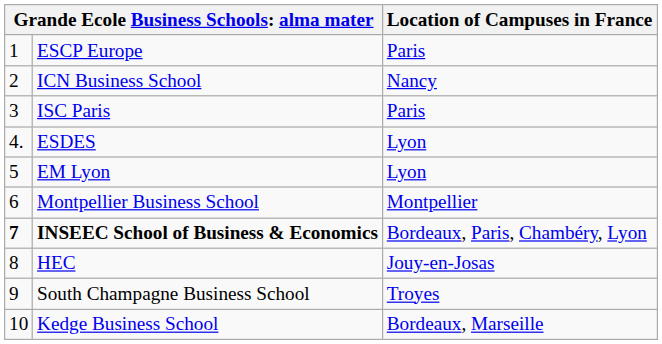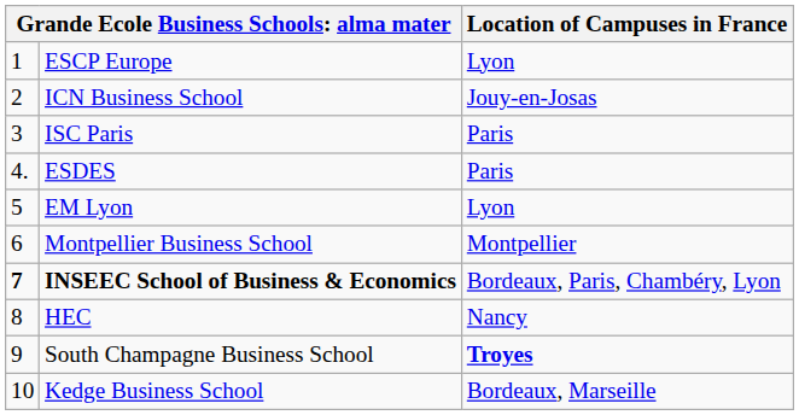ESCP Europe | Location of Campuses in France: Paris -> Lyon
ICN Business School | Location of Campuses in France: Nancy -> Jouy-en-Josas
ESDES | Location of Campuses in France: Lyon -> Paris
HEC | Location of Campuses in France: Jouy-en-Josas -> Nancy
South Champagne Business School | Location of Campuses in France: normal -> bold
